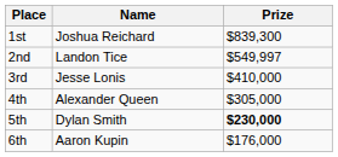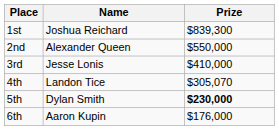2nd | Name: Landon Tice -> Alexander Queen
2nd | Prize: $549,997 -> $550,000
4th | Name: Alexander Queen -> Landon Tice
4th | Prize: $305,000 -> $305,070
